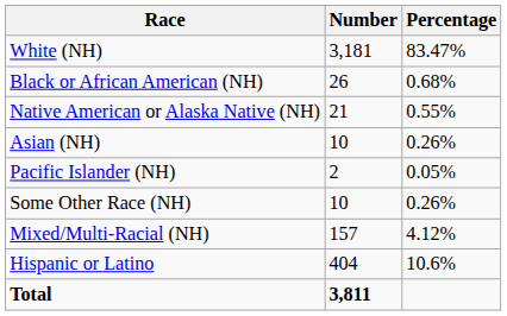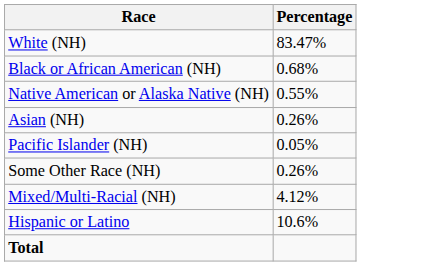- column: Number | 3,181 | 26 | 21 | 10 | 2 | 10 | 157 | 404 | 3,811
